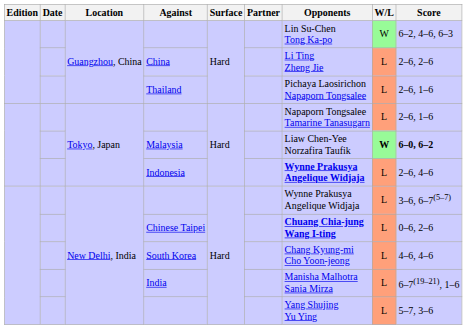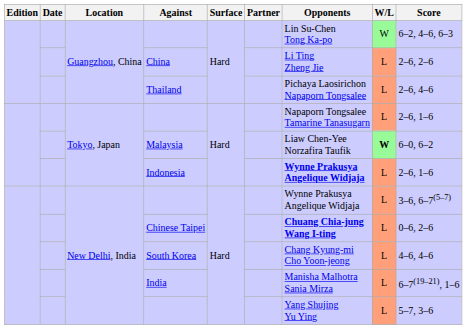Thailand | Score: 2–6, 1–6 -> 2–6, 4–6
Malaysia | Score: bold -> normal
Indonesia | Score: 2–6, 4–6 -> 2–6, 1–6
